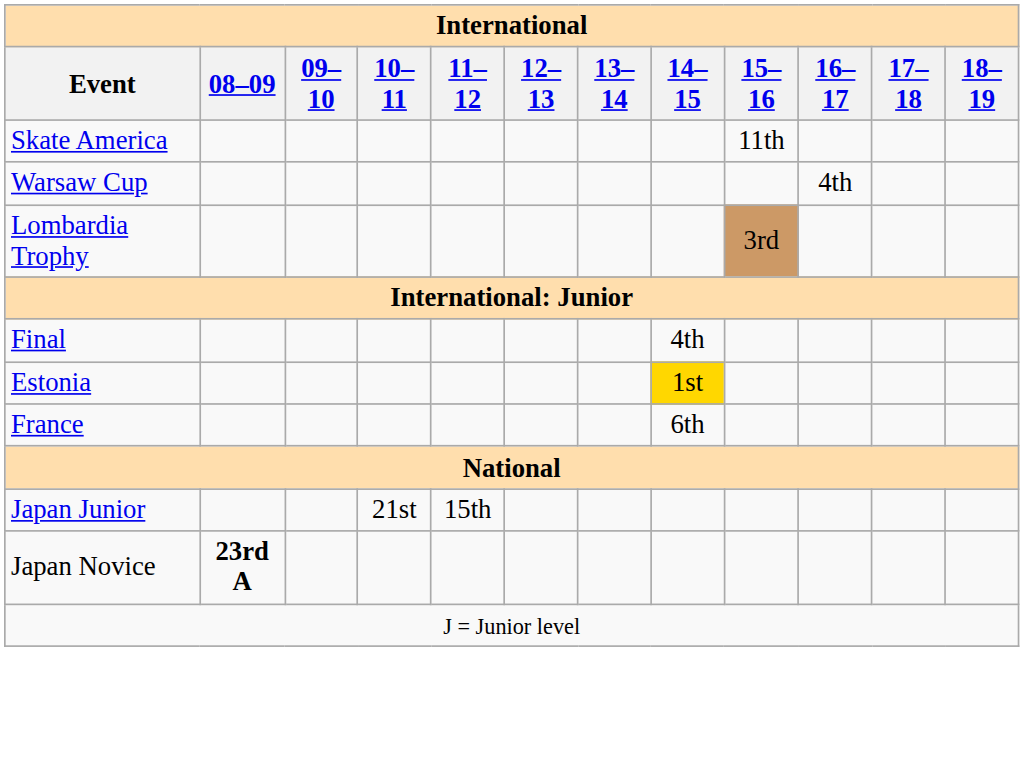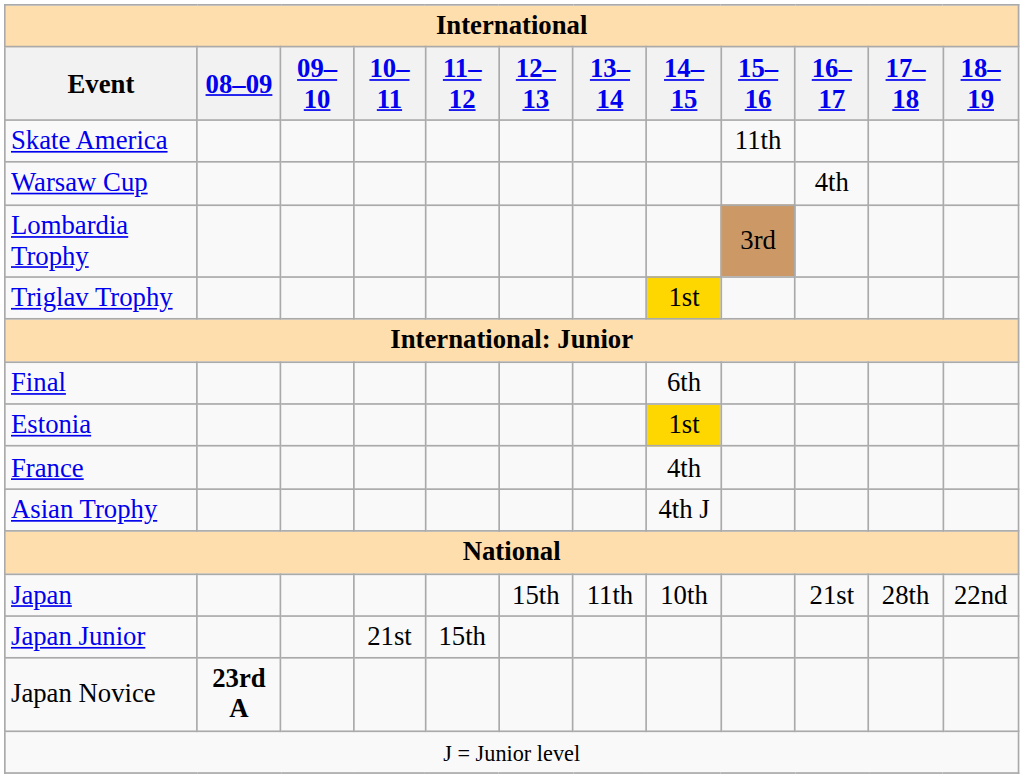+ row: Triglav Trophy | 1st
Final | 14–15: 4th -> 6th
France | 14–15: 6th -> 4th
+ row: Asian Trophy | 4th J
+ row: Japan | 15th | 11th | 10th | 21st | 28th | 22nd
